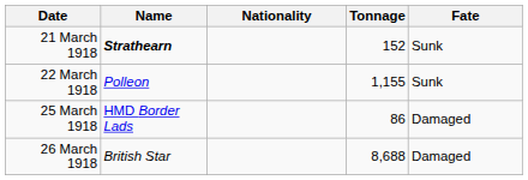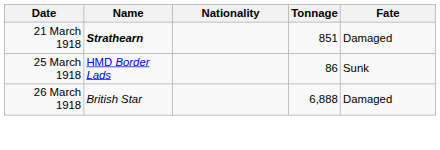21 March 1918 | Tonnage: 152 -> 851
21 March 1918 | Fate: Sunk -> Damaged
- row: 22 March 1918 | Polleon | 1,155 | Sunk
25 March 1918 | Fate: Damaged -> Sunk
26 March 1918 | Tonnage: 8,688 -> 6,888
